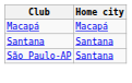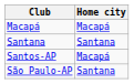+ row: Santos-AP | Macapá
